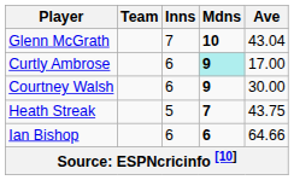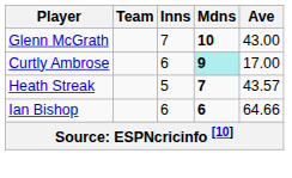Glenn McGrath | Ave: 43.04 -> 43.00
- row: Courtney Walsh | 6 | 9 | 30.00
Heath Streak | Ave: 43.75 -> 43.57
